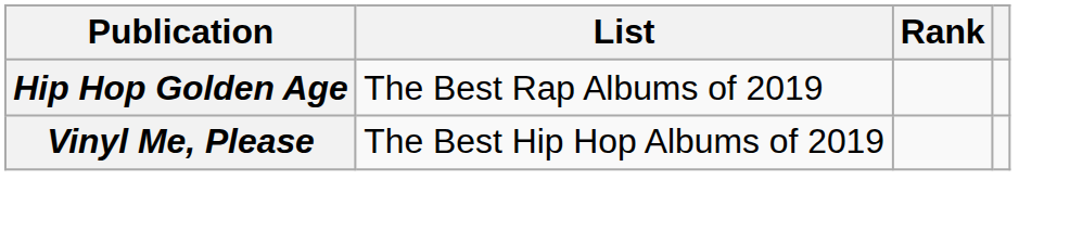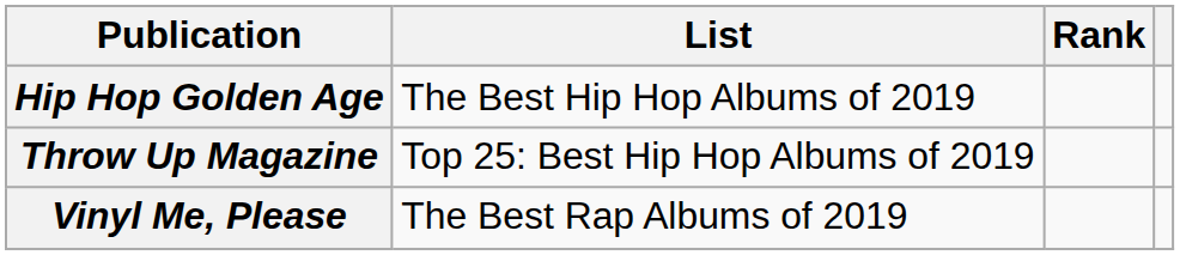Hip Hop Golden Age | List: The Best Rap Albums of 2019 -> The Best Hip Hop Albums of 2019
+ row: Throw Up Magazine | Top 25: Best Hip Hop Albums of 2019
Vinyl Me, Please | List: The Best Hip Hop Albums of 2019 -> The Best Rap Albums of 2019
